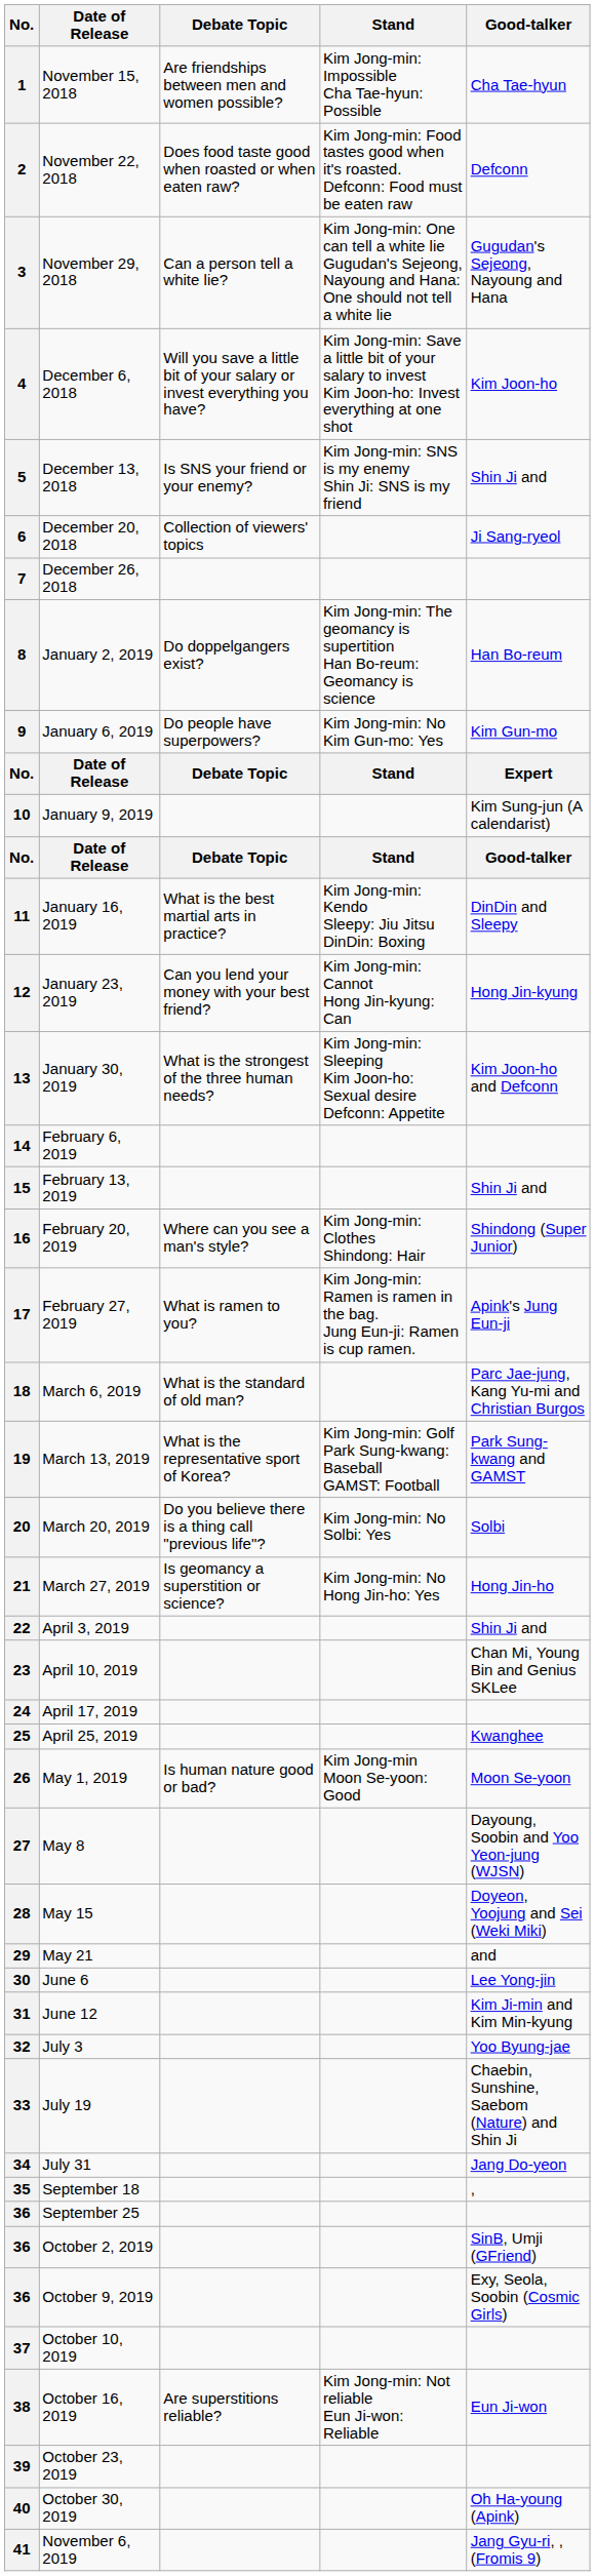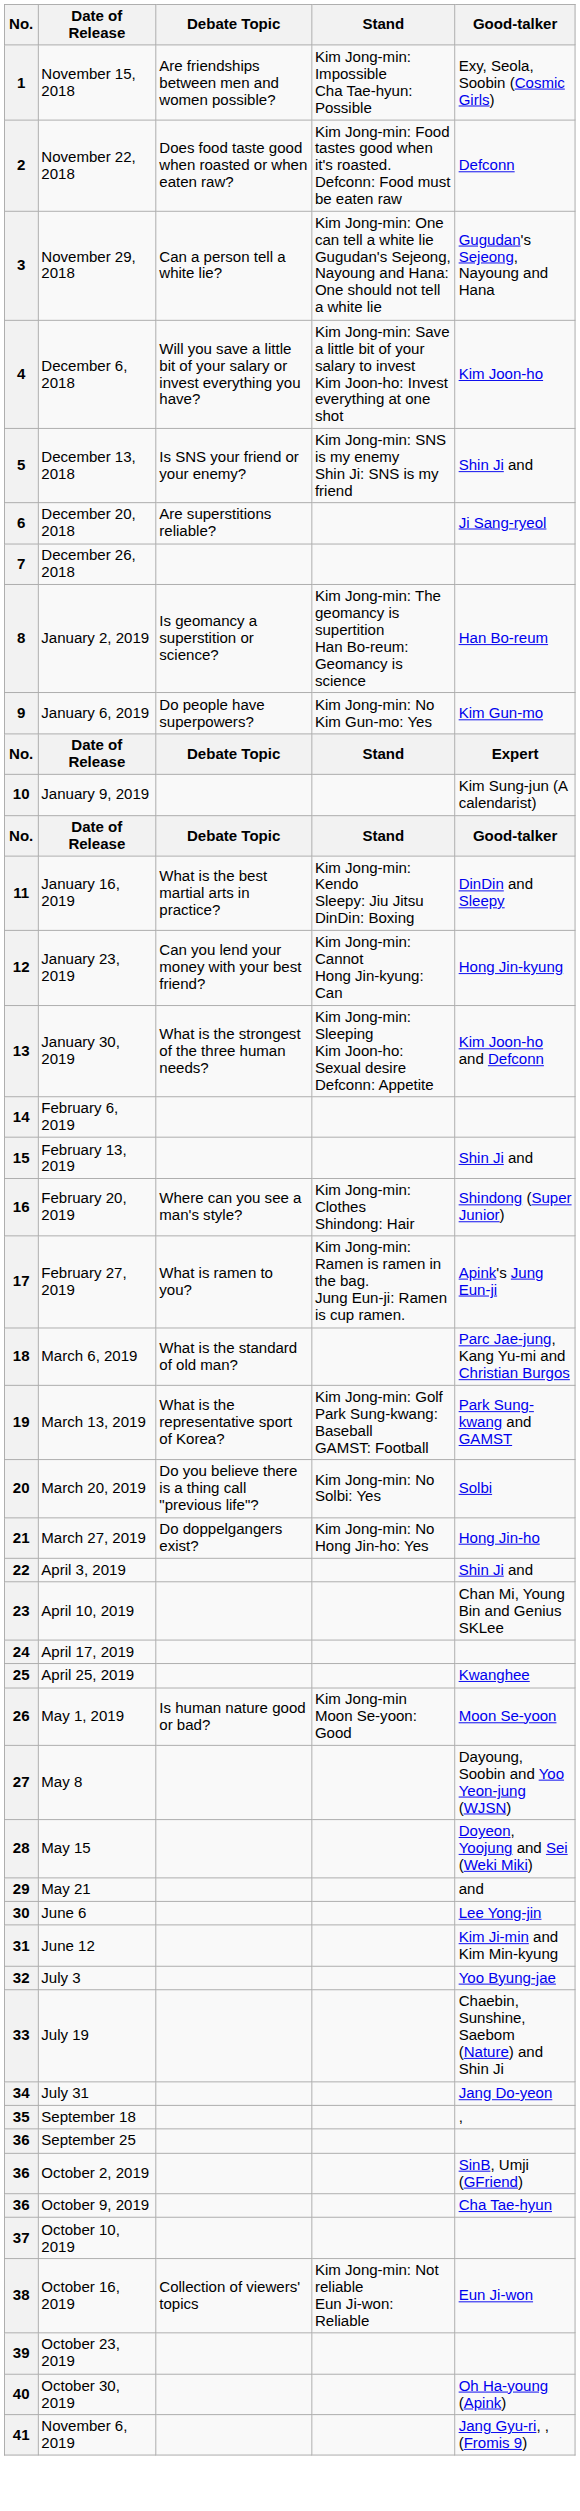1 | Good-talker: Cha Tae-hyun -> Exy, Seola, Soobin (Cosmic Girls)
6 | Debate Topic: Collection of viewers' topics -> Are superstitions reliable?
8 | Debate Topic: Do doppelgangers exist? -> Is geomancy a superstition or science?
21 | Debate Topic: Is geomancy a superstition or science? -> Do doppelgangers exist?
36 / October 9, 2019 | Good-talker: Exy, Seola, Soobin (Cosmic Girls) -> Cha Tae-hyun
38 | Debate Topic: Are superstitions reliable? -> Collection of viewers' topics
